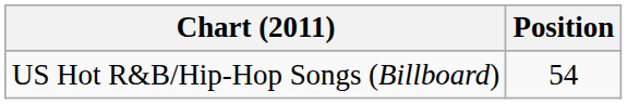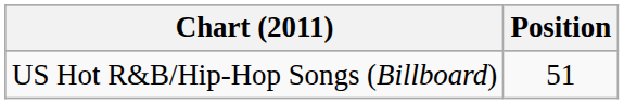US Hot R&B/Hip-Hop Songs (Billboard) | Position: 54 -> 51
